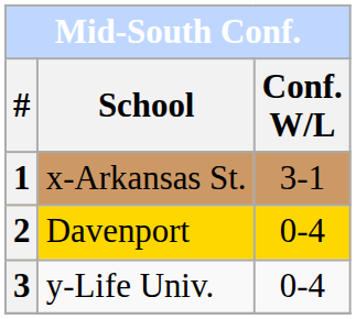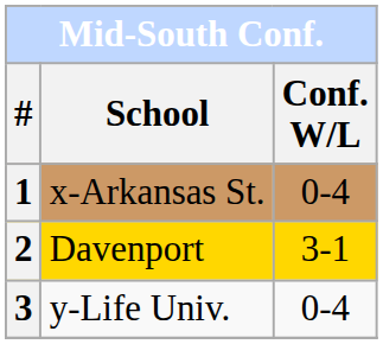1 | Conf. W/L: 3-1 -> 0-4
2 | Conf. W/L: 0-4 -> 3-1
